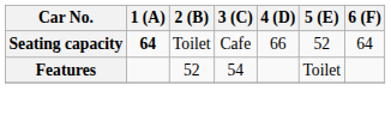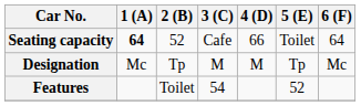Seating capacity | 2 (B): Toilet -> 52
Seating capacity | 5 (E): 52 -> Toilet
+ row: Designation | Mc | Tp | M | M | Tp | Mc
Features | 2 (B): 52 -> Toilet
Features | 5 (E): Toilet -> 52
